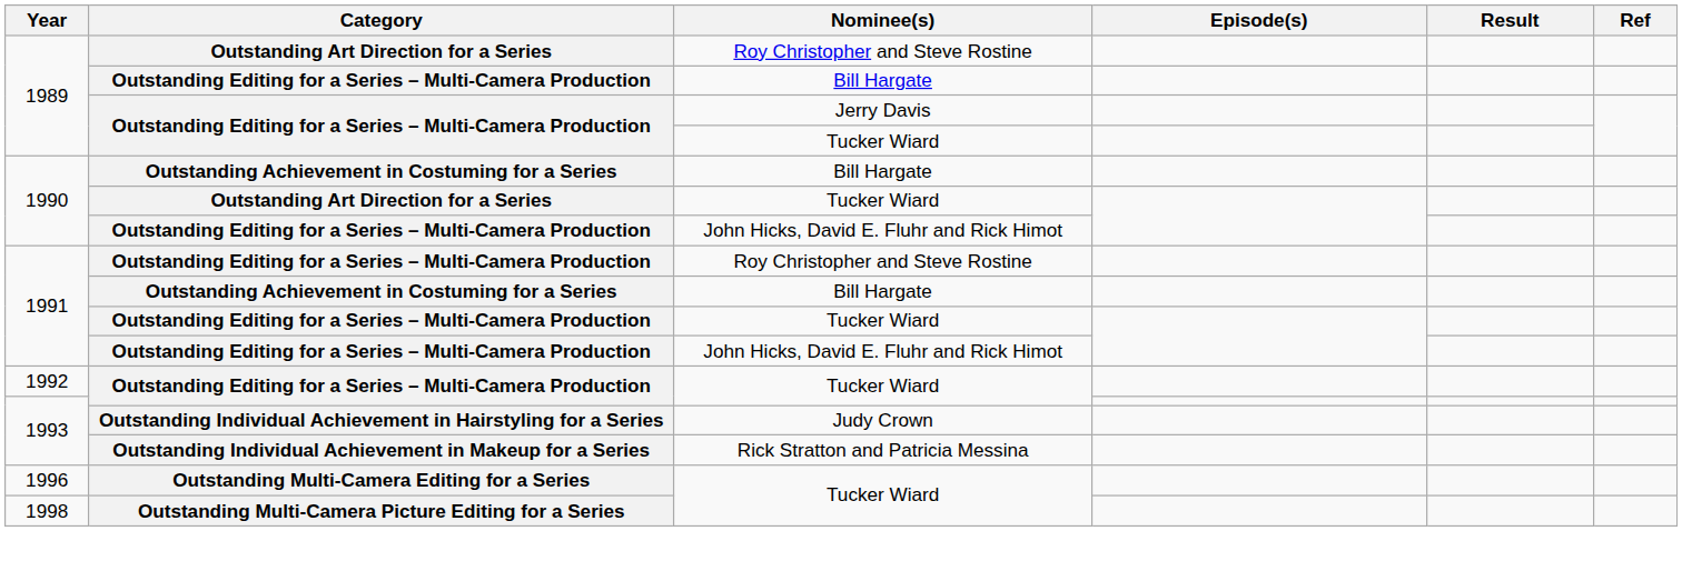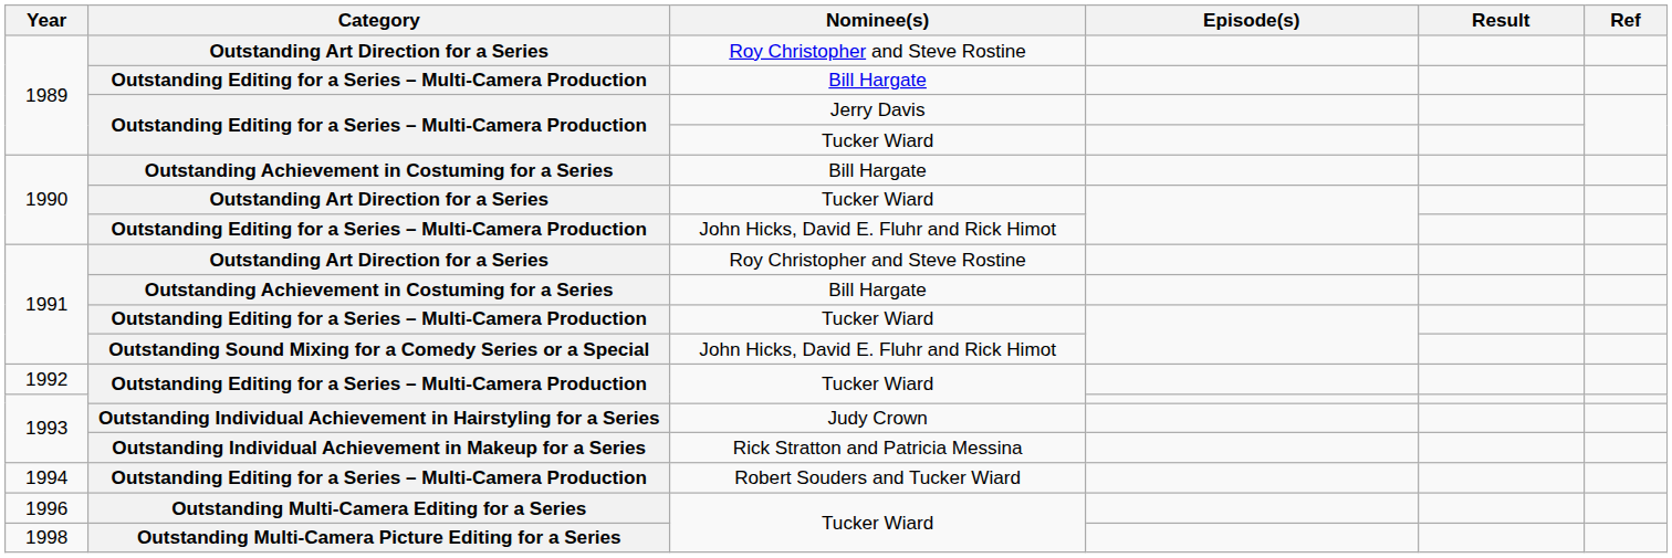1991 / Roy Christopher and Steve Rostine | Category: Outstanding Editing for a Series – Multi-Camera Production -> Outstanding Art Direction for a Series
1991 / John Hicks, David E. Fluhr and Rick Himot | Category: Outstanding Editing for a Series – Multi-Camera Production -> Outstanding Sound Mixing for a Comedy Series or a Special
+ row: 1994 | Outstanding Editing for a Series – Multi-Camera Production | Robert Souders and Tucker Wiard
